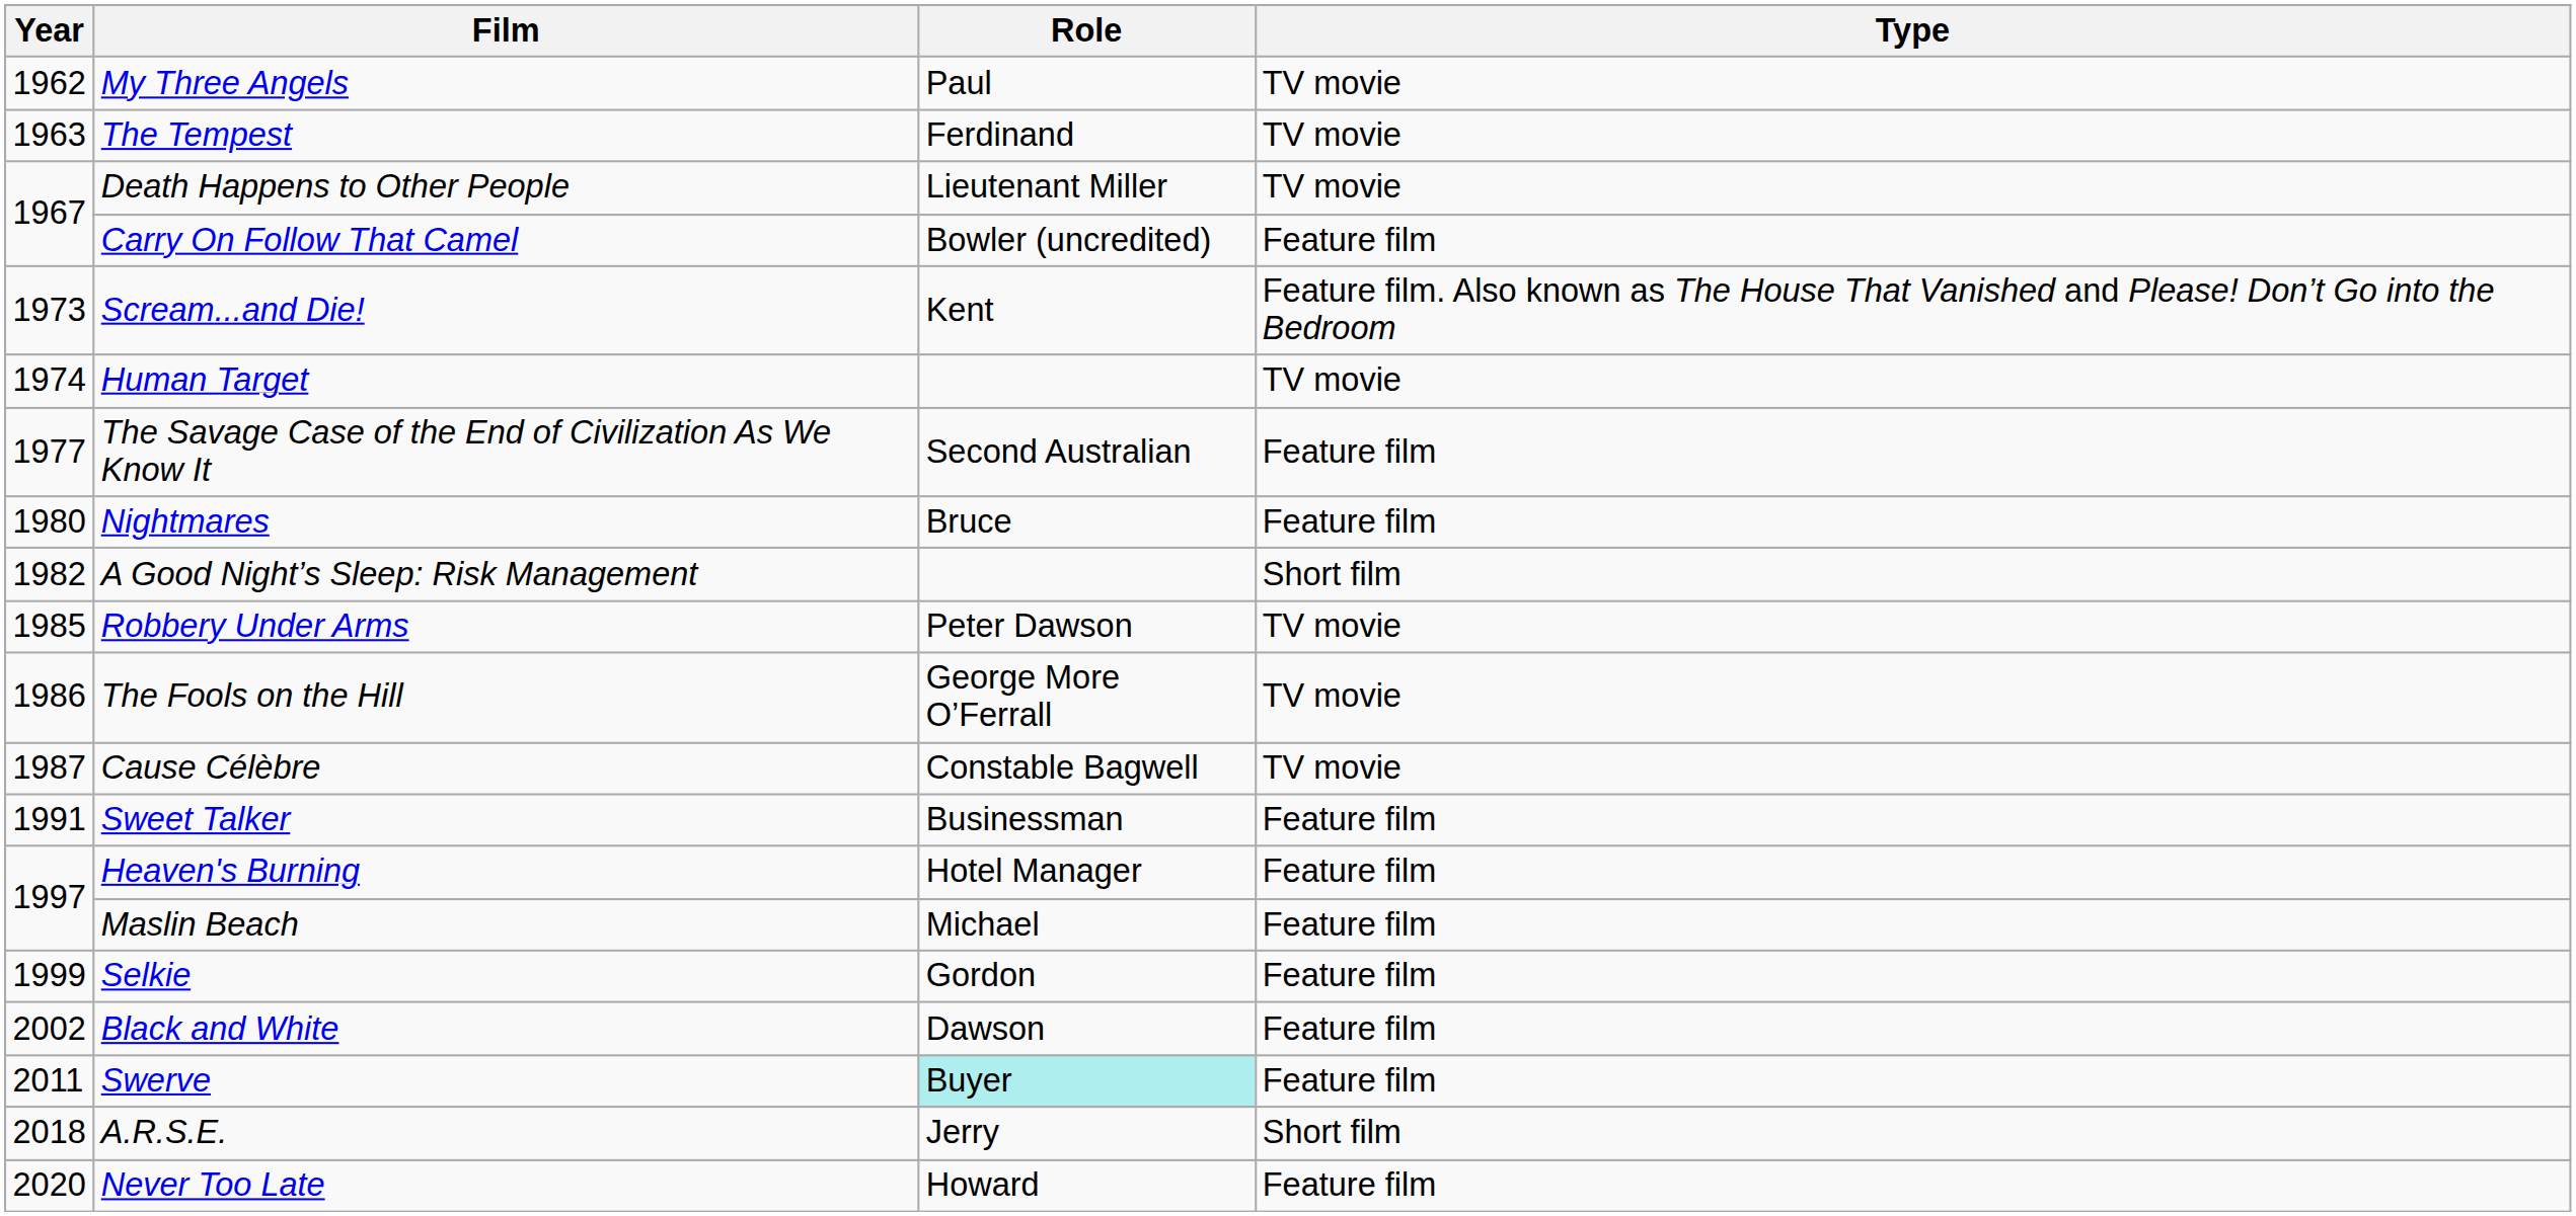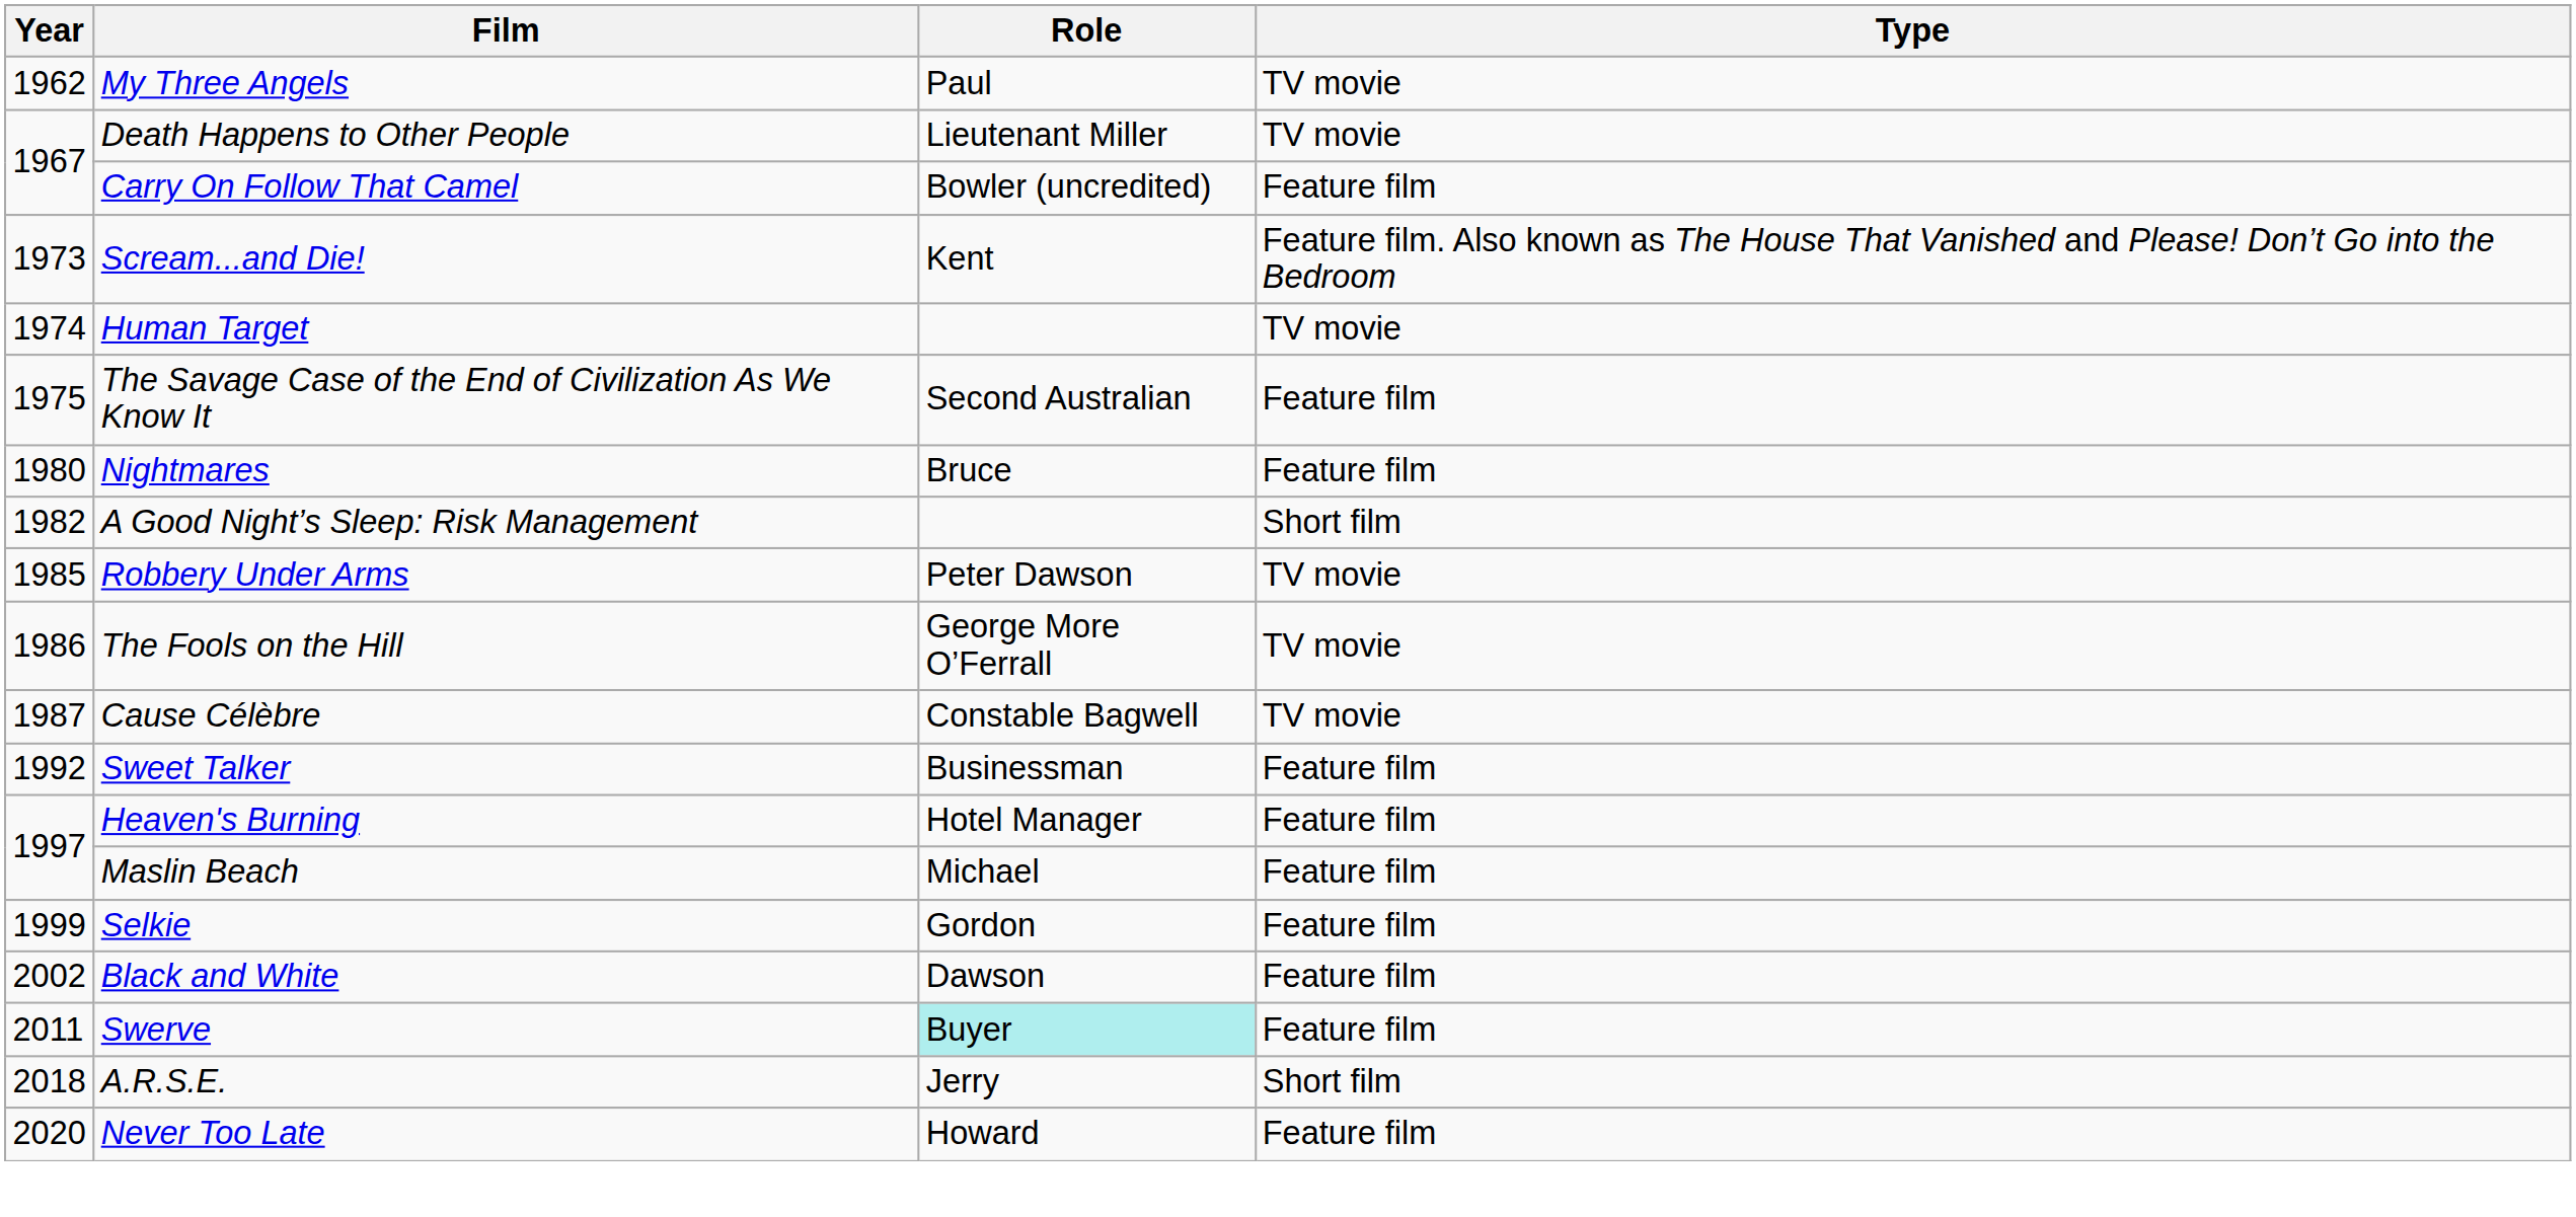- row: 1963 | The Tempest | Ferdinand | TV movie
The Savage Case of the End of Civilization As We Know It | Year: 1977 -> 1975
Sweet Talker | Year: 1991 -> 1992
